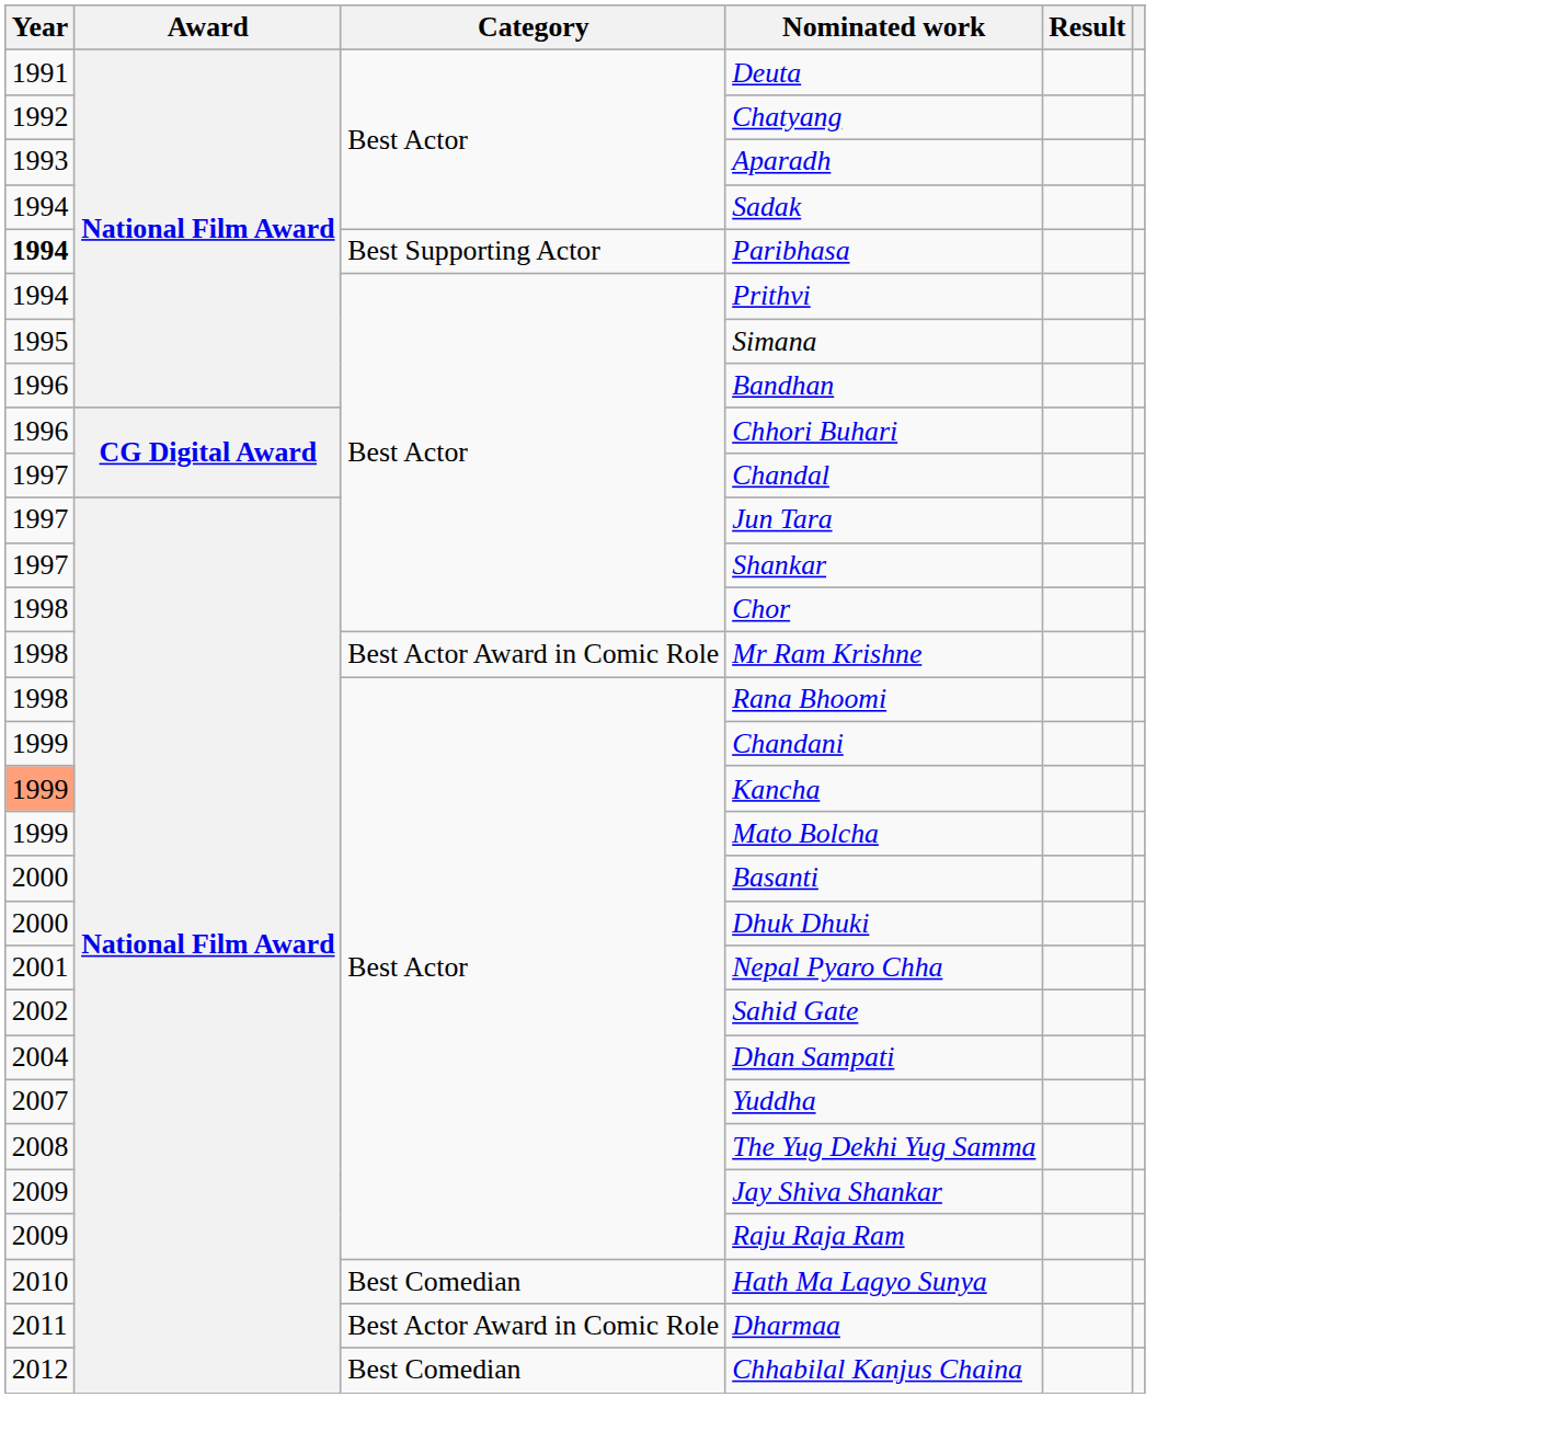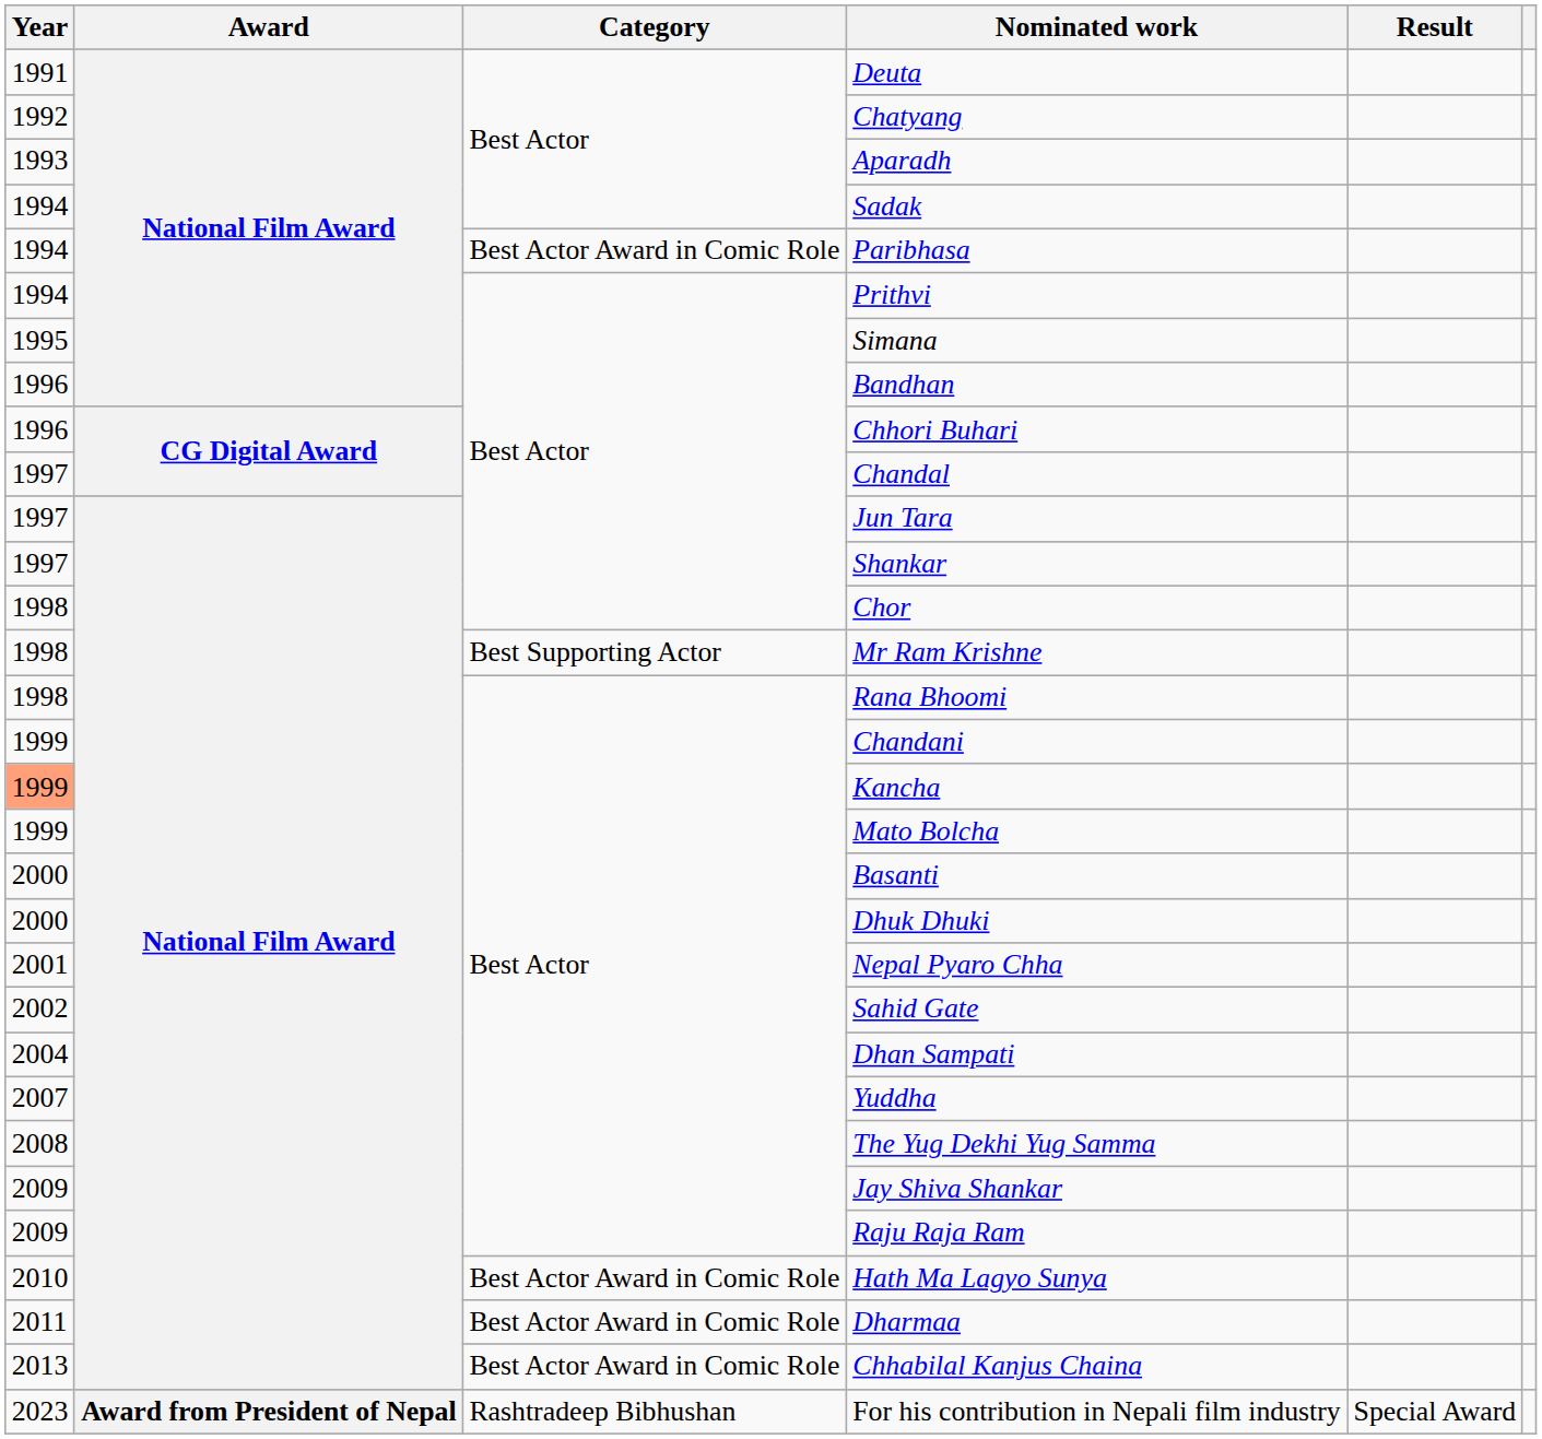Paribhasa | Year: bold -> normal
Paribhasa | Category: Best Supporting Actor -> Best Actor Award in Comic Role
Mr Ram Krishne | Category: Best Actor Award in Comic Role -> Best Supporting Actor
Hath Ma Lagyo Sunya | Category: Best Comedian -> Best Actor Award in Comic Role
Chhabilal Kanjus Chaina | Year: 2012 -> 2013
Chhabilal Kanjus Chaina | Category: Best Comedian -> Best Actor Award in Comic Role
+ row: 2023 | Award from President of Nepal | Rashtradeep Bibhushan | For his contribution in Nepali film industry | Special Award
